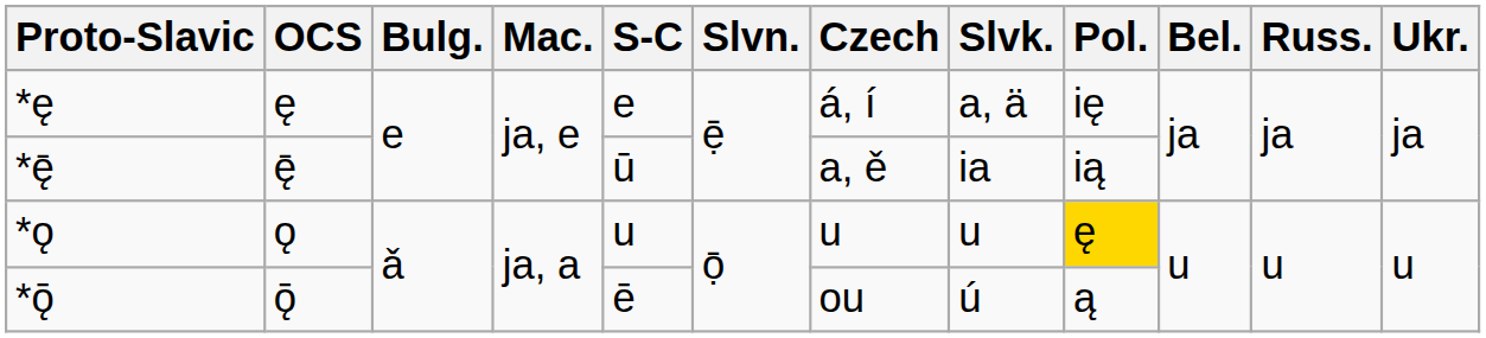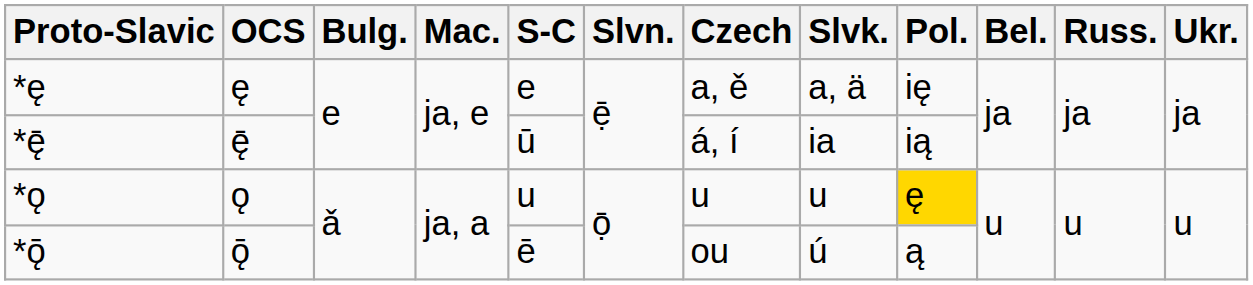*ę | Czech: á, í -> a, ě
*ę̄ | Czech: a, ě -> á, í
